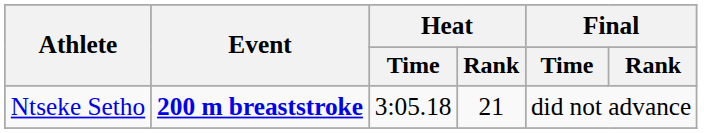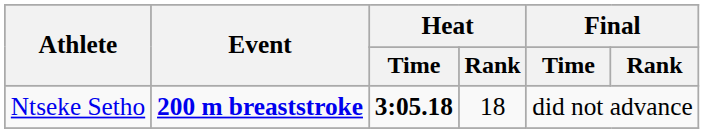Ntseke Setho | Heat / Time: normal -> bold
Ntseke Setho | Heat / Rank: 21 -> 18
